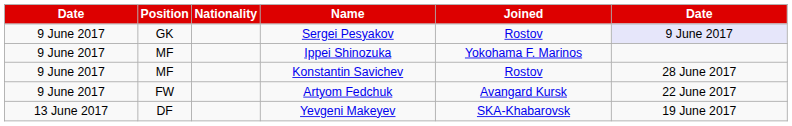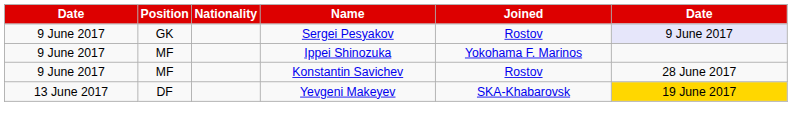- row: 9 June 2017 | FW | Artyom Fedchuk | Avangard Kursk | 22 June 2017
Yevgeni Makeyev | column 6: no background -> gold background
